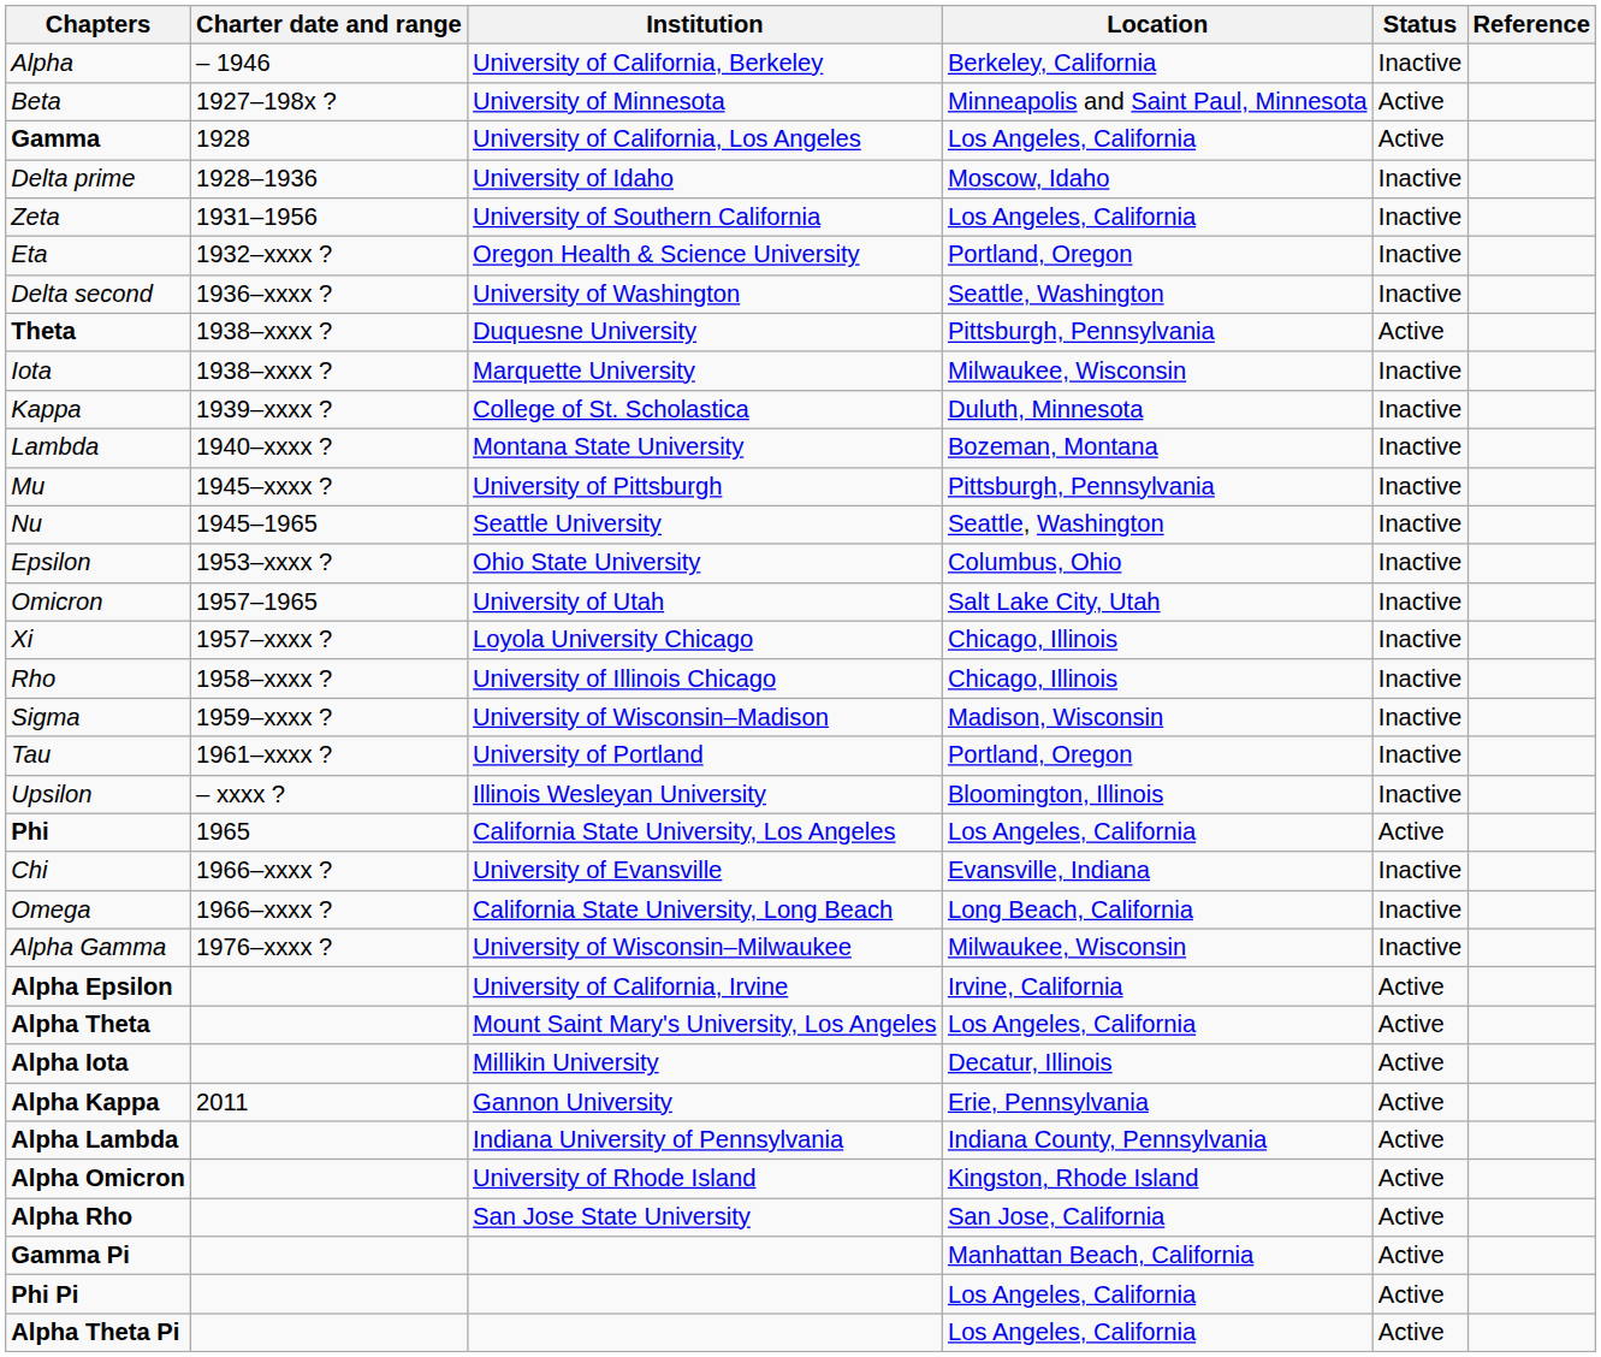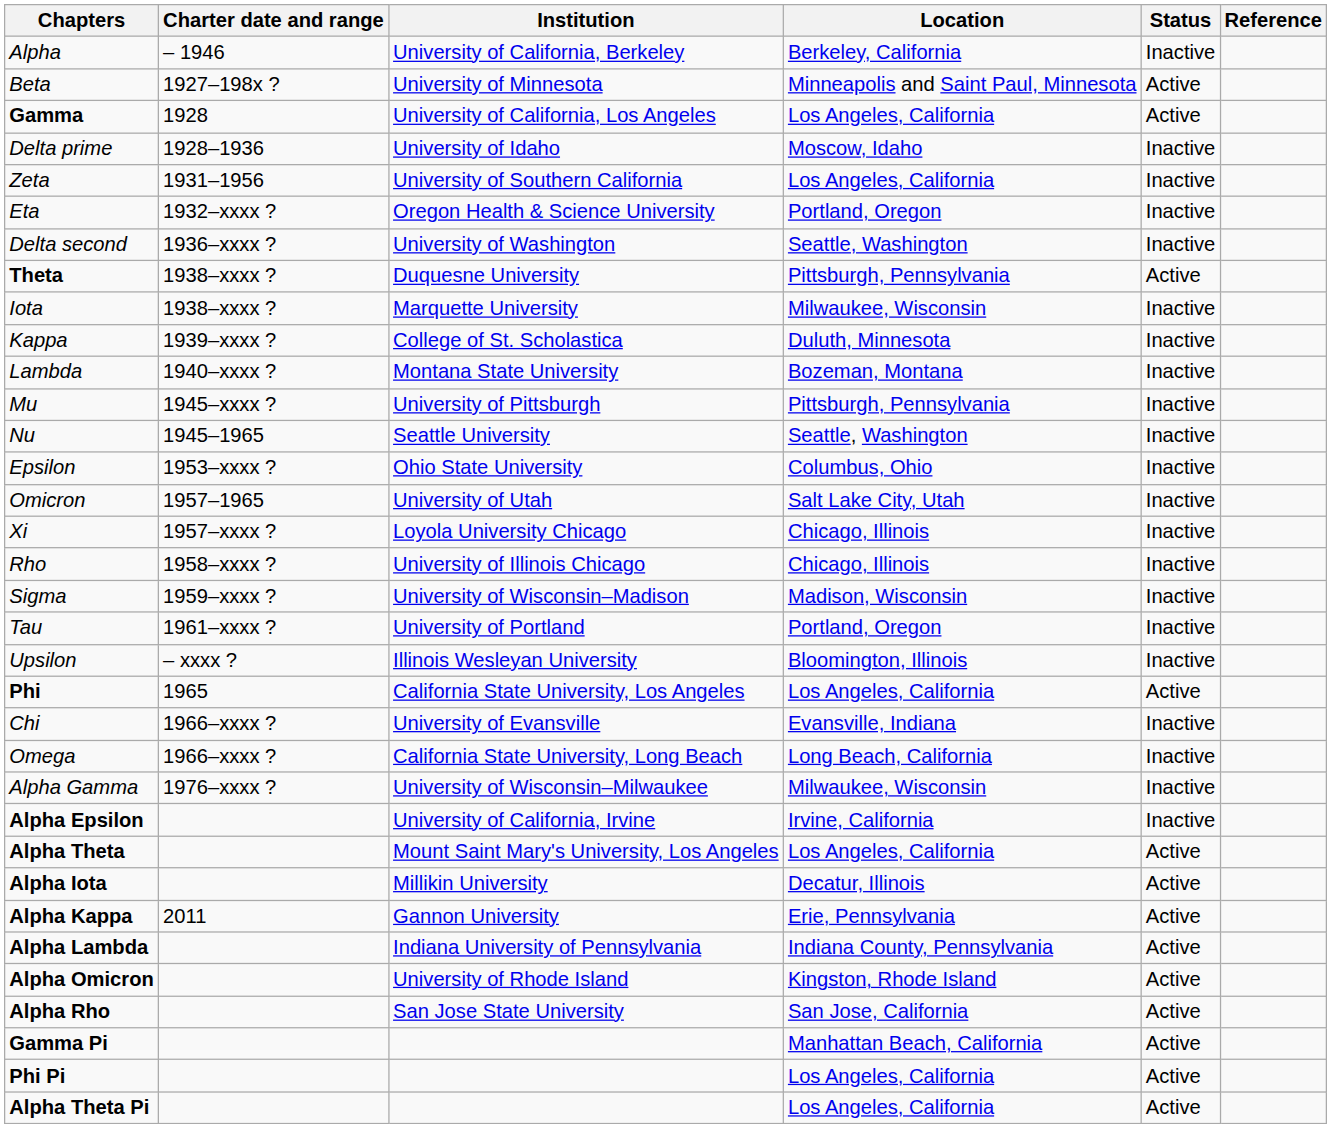Alpha Epsilon | Status: Active -> Inactive
